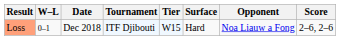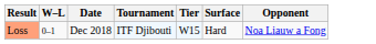- column: Score | 2–6, 2–6
